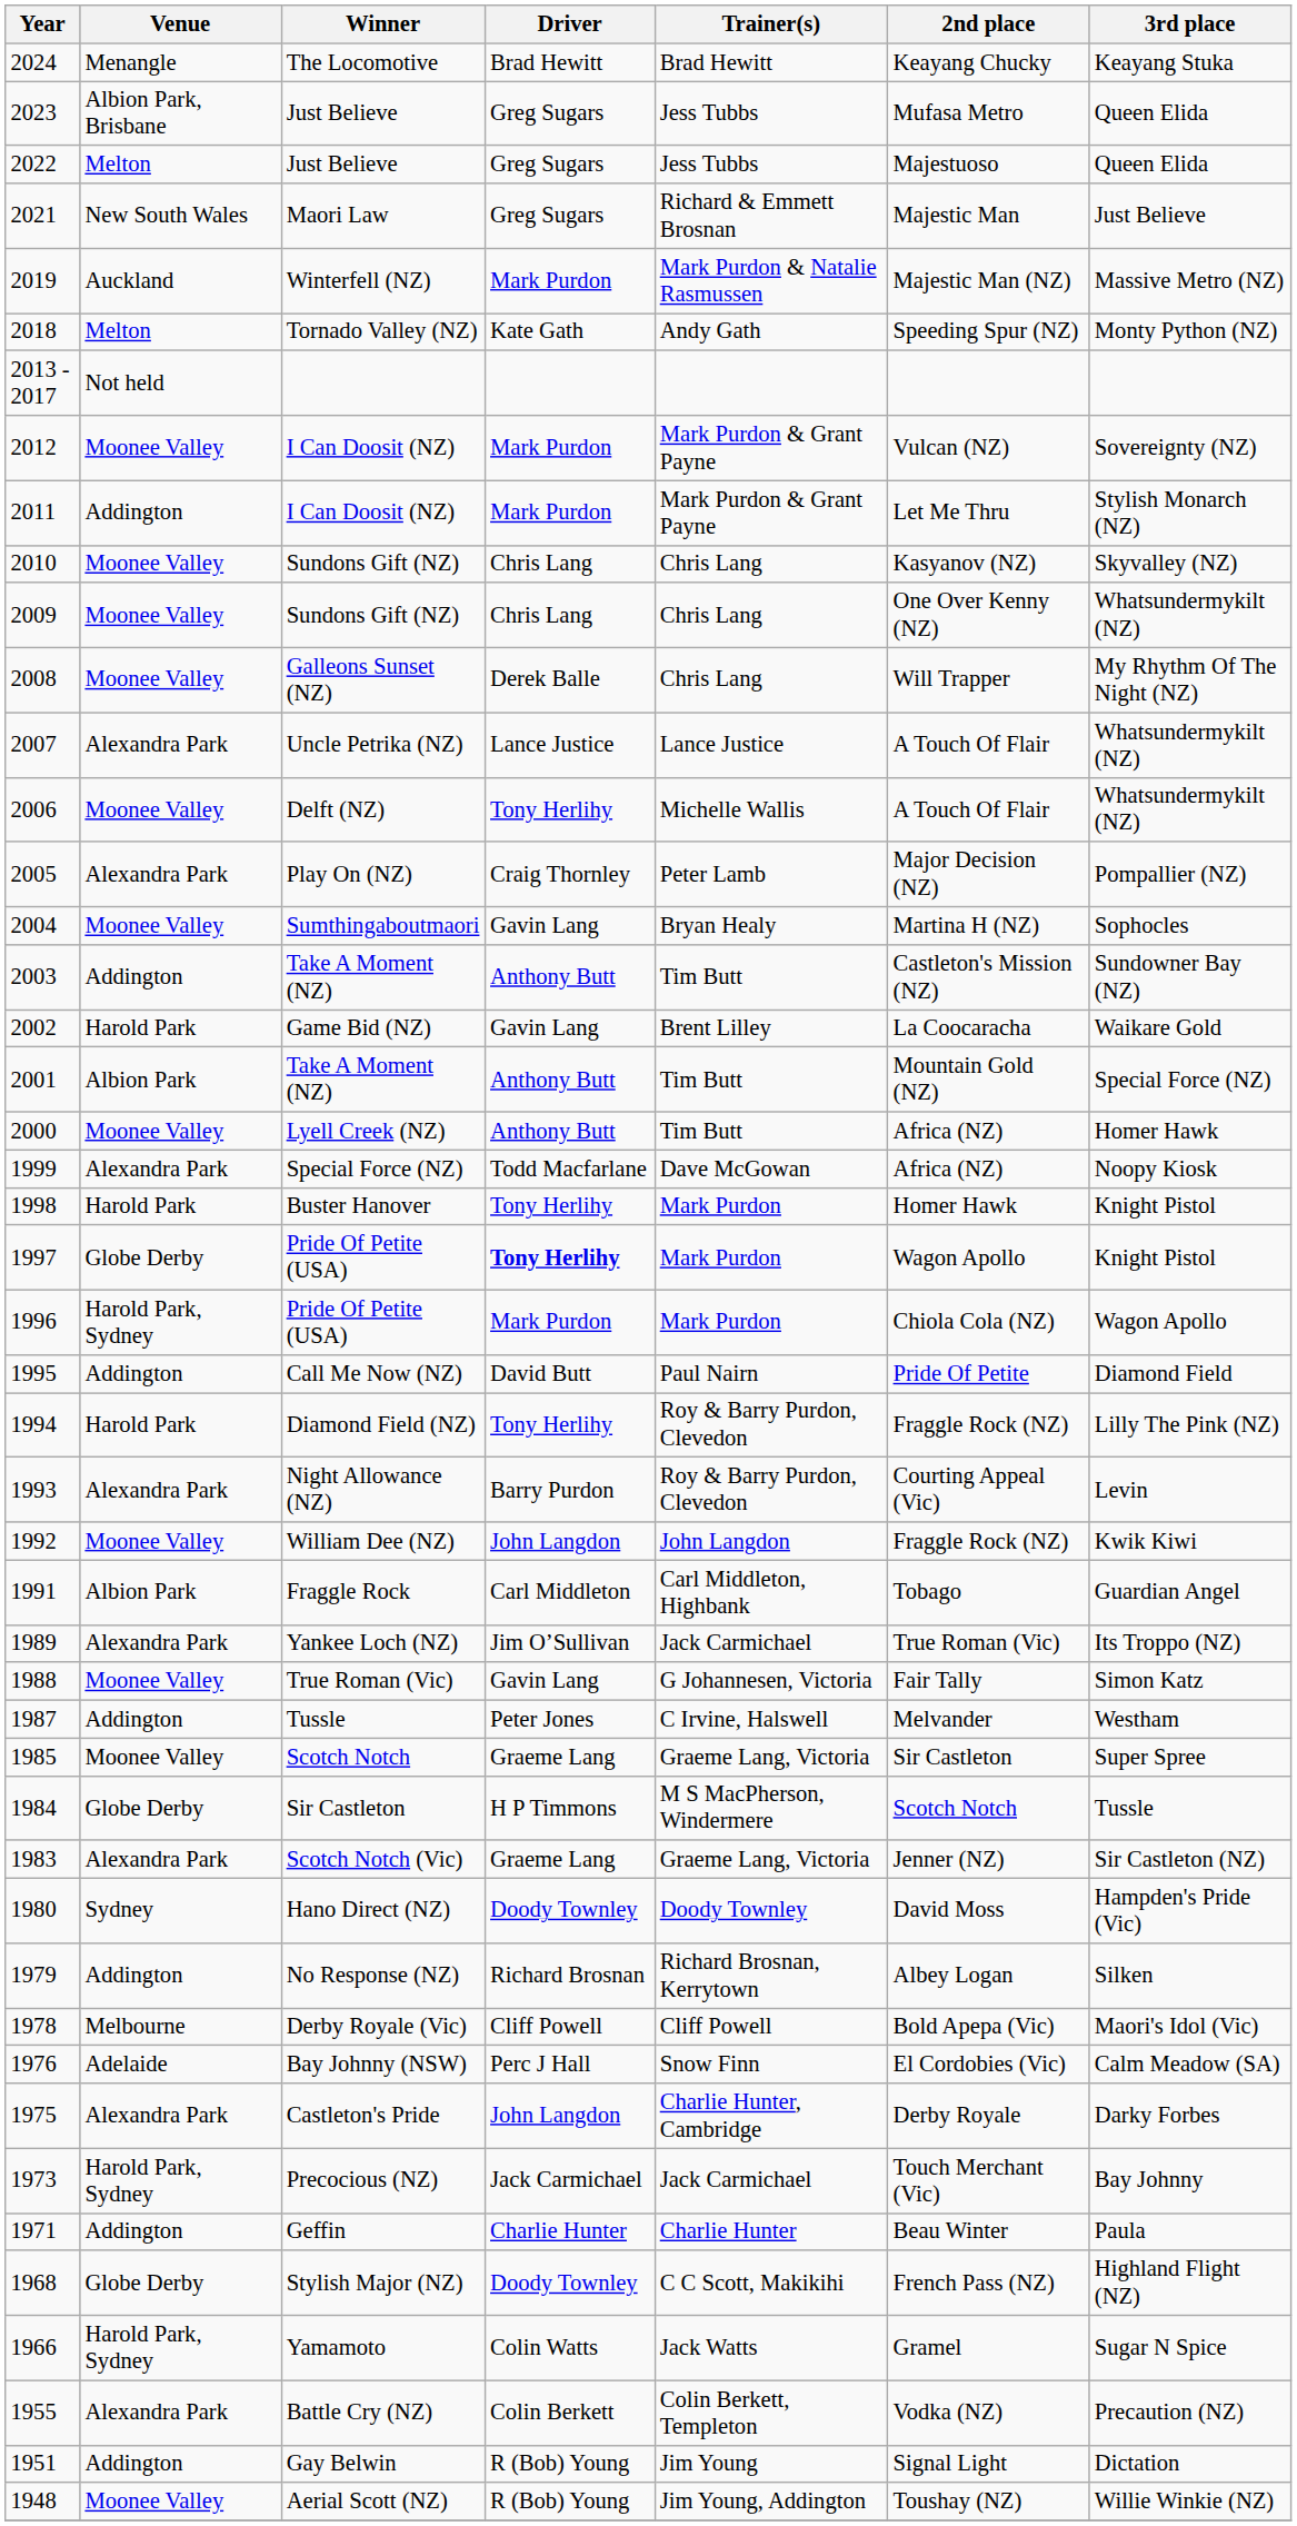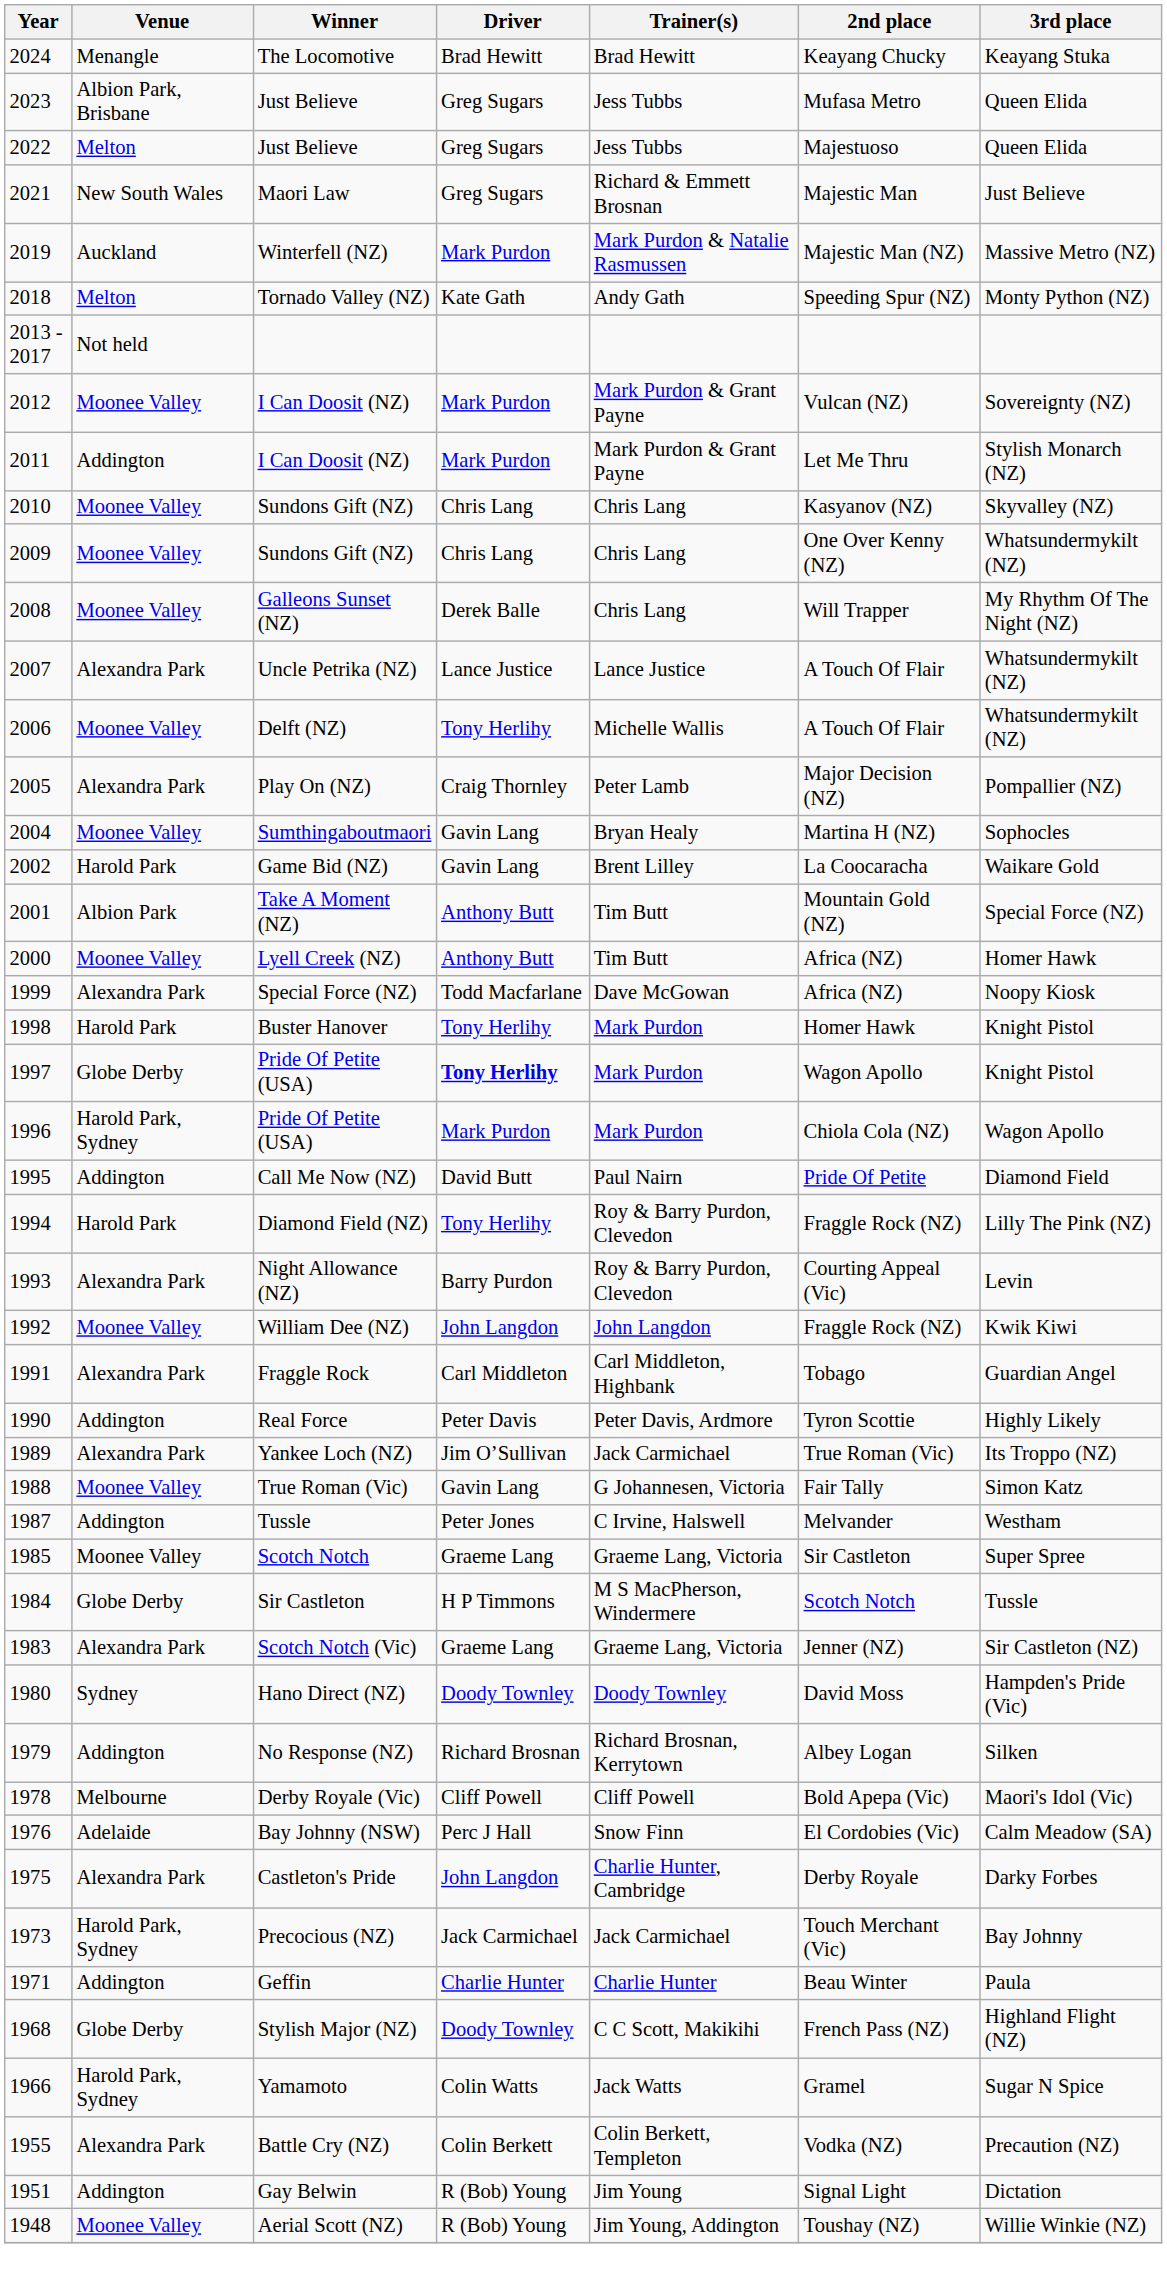- row: 2003 | Addington | Take A Moment (NZ) | Anthony Butt | Tim Butt | Castleton's Mission (NZ) | Sundowner Bay (NZ)
1991 | Venue: Albion Park -> Alexandra Park
+ row: 1990 | Addington | Real Force | Peter Davis | Peter Davis, Ardmore | Tyron Scottie | Highly Likely
